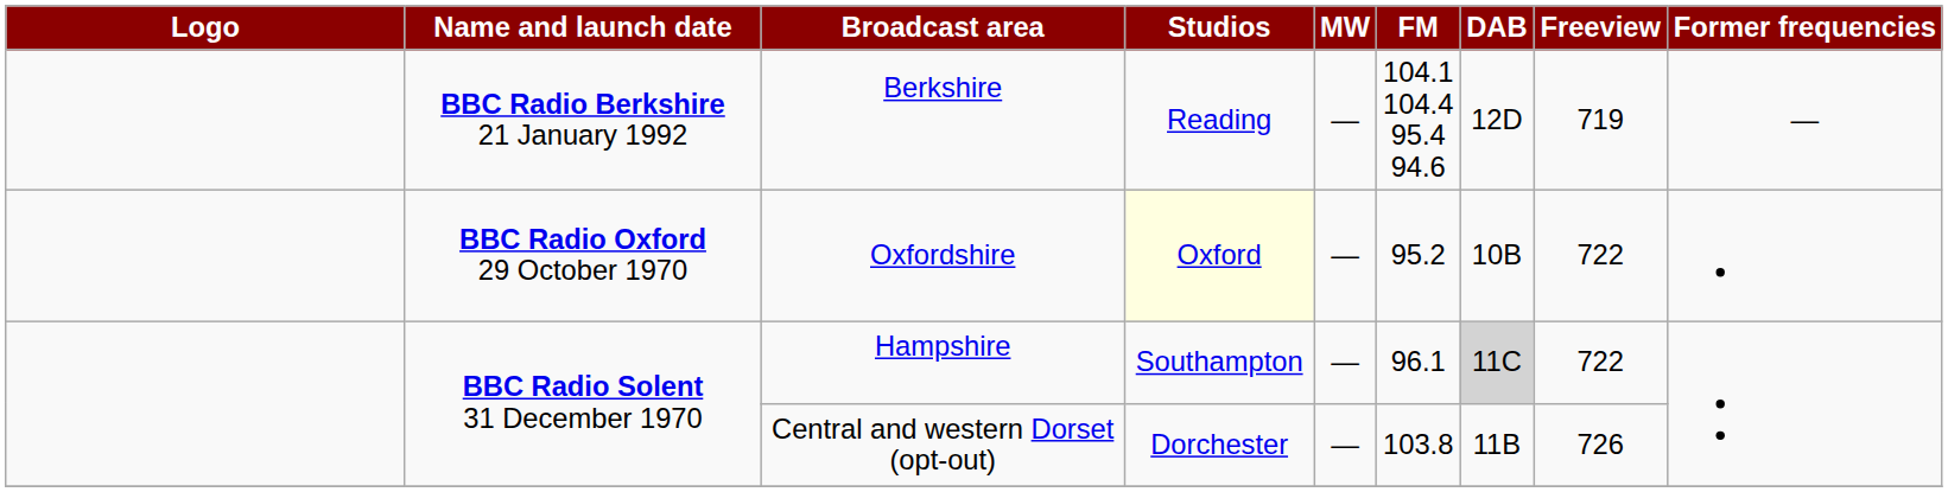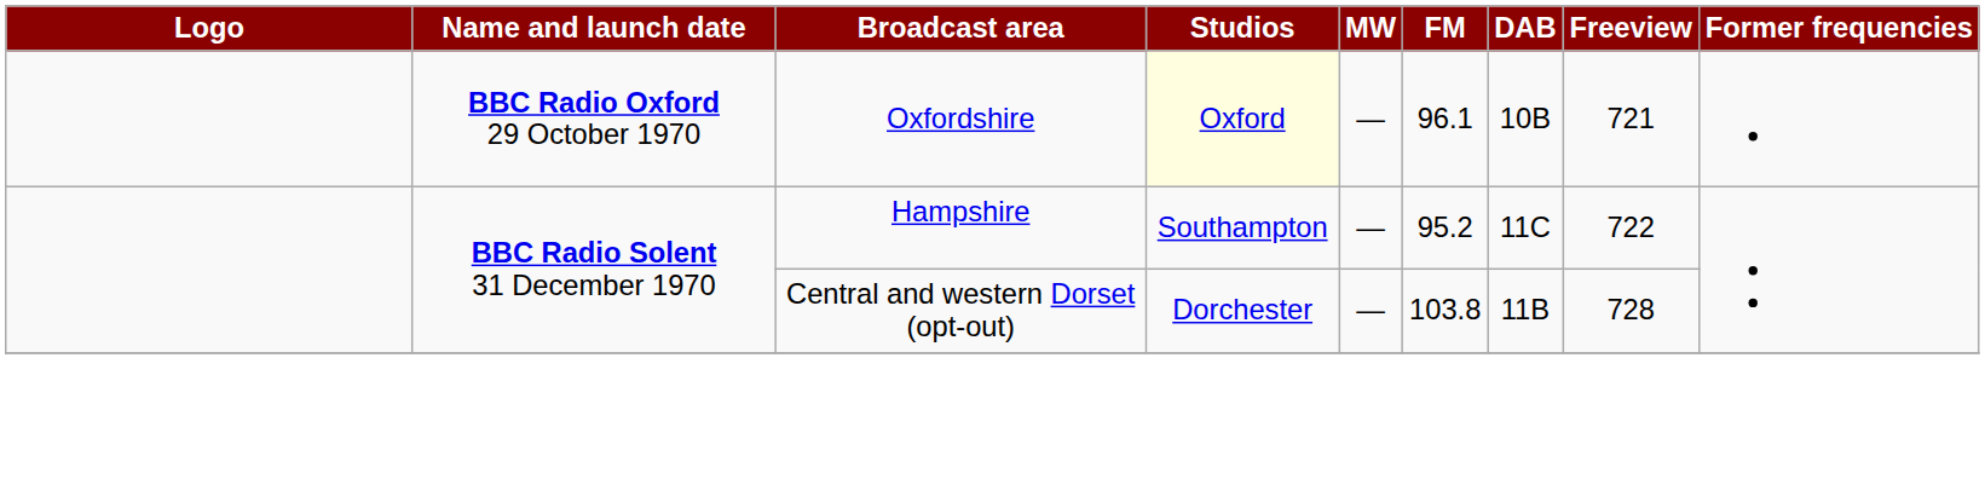- row: BBC Radio Berkshire 21 January 1992 | Berkshire | Reading | — | 104.1 104.4 95.4 94.6 | 12D | 719 | —
Oxfordshire | FM: 95.2 -> 96.1
Oxfordshire | Freeview: 722 -> 721
Hampshire | FM: 96.1 -> 95.2
Hampshire | DAB: lightgrey background -> no background
Central and western Dorset (opt-out) | Freeview: 726 -> 728
